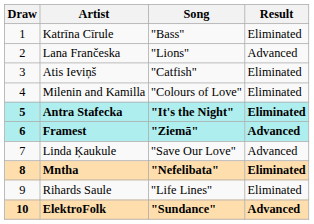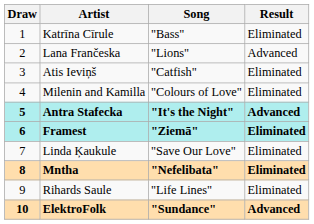Antra Stafecka | Result: Eliminated -> Advanced
Framest | Result: Advanced -> Eliminated
Linda Ķaukule | Result: Advanced -> Eliminated
